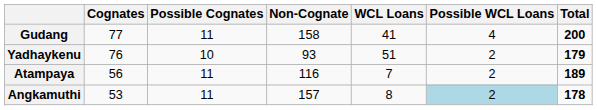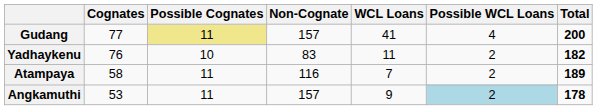Gudang | Possible Cognates: no background -> khaki background
Gudang | Non-Cognate: 158 -> 157
Yadhaykenu | Non-Cognate: 93 -> 83
Yadhaykenu | WCL Loans: 51 -> 11
Yadhaykenu | Total: 179 -> 182
Atampaya | Cognates: 56 -> 58
Angkamuthi | WCL Loans: 8 -> 9
